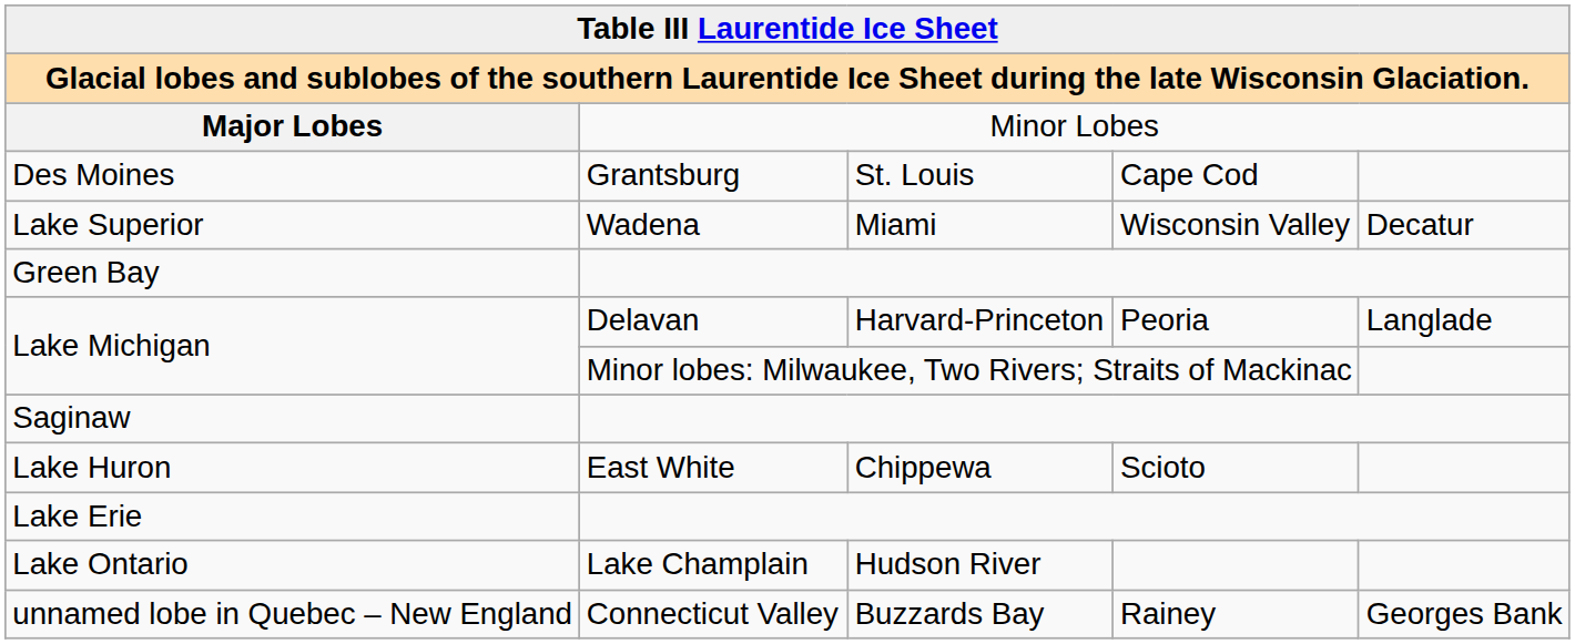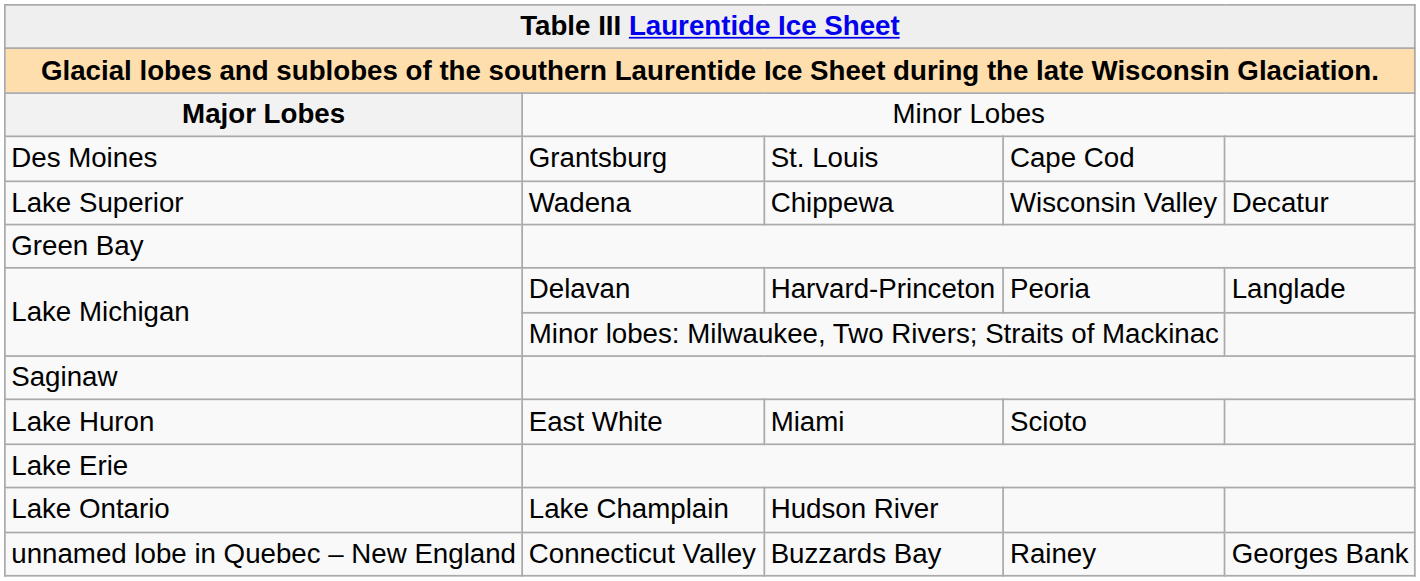Lake Superior | column 3: Miami -> Chippewa
Lake Huron | column 3: Chippewa -> Miami
